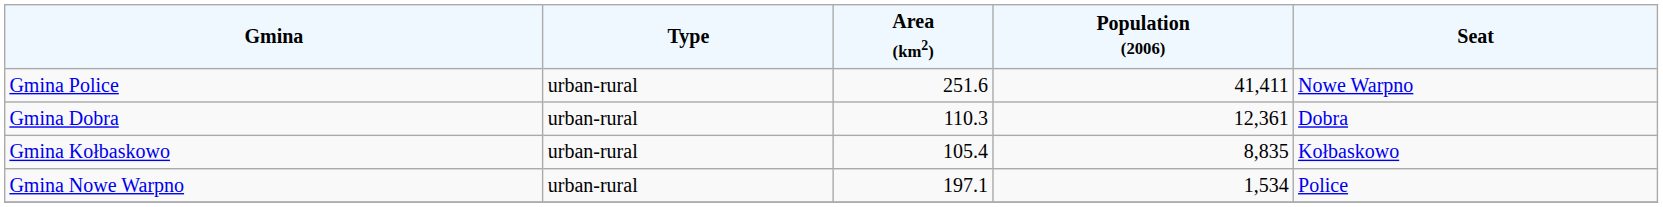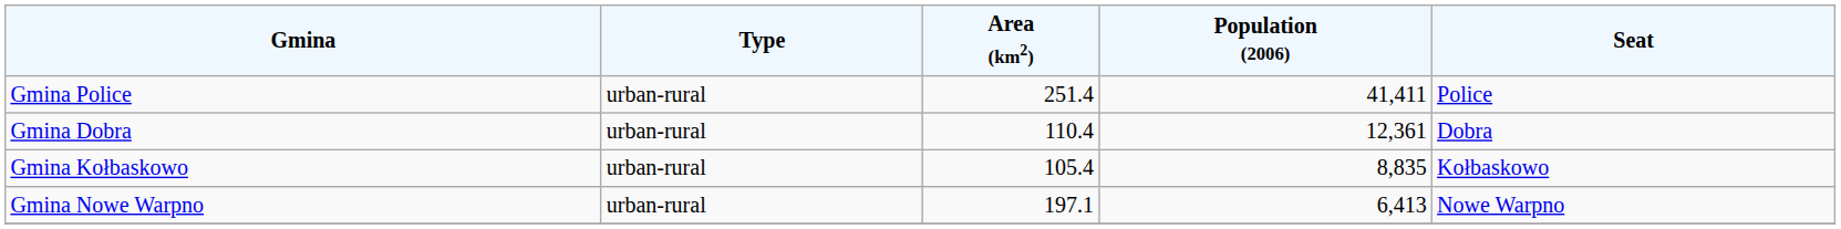Gmina Police | Area (km2): 251.6 -> 251.4
Gmina Police | Seat: Nowe Warpno -> Police
Gmina Dobra | Area (km2): 110.3 -> 110.4
Gmina Nowe Warpno | Population (2006): 1,534 -> 6,413
Gmina Nowe Warpno | Seat: Police -> Nowe Warpno
